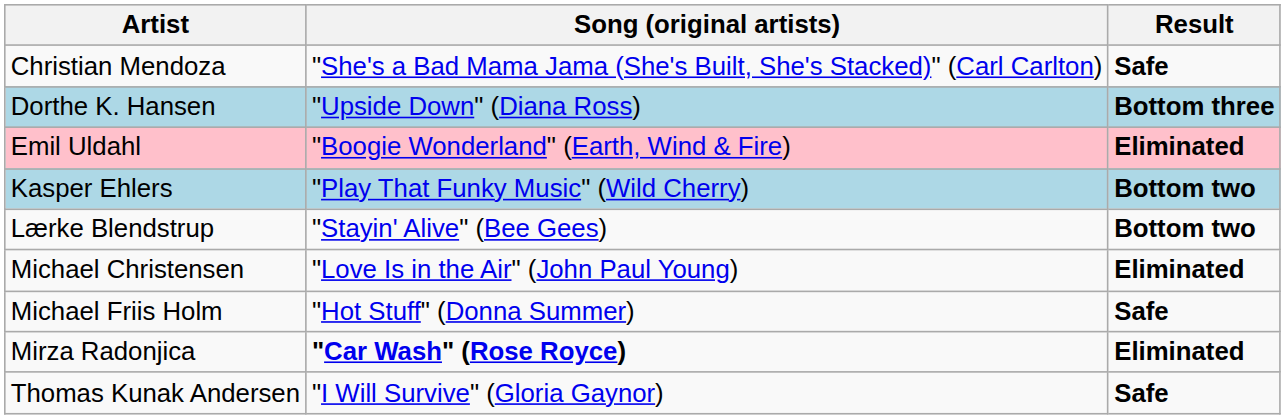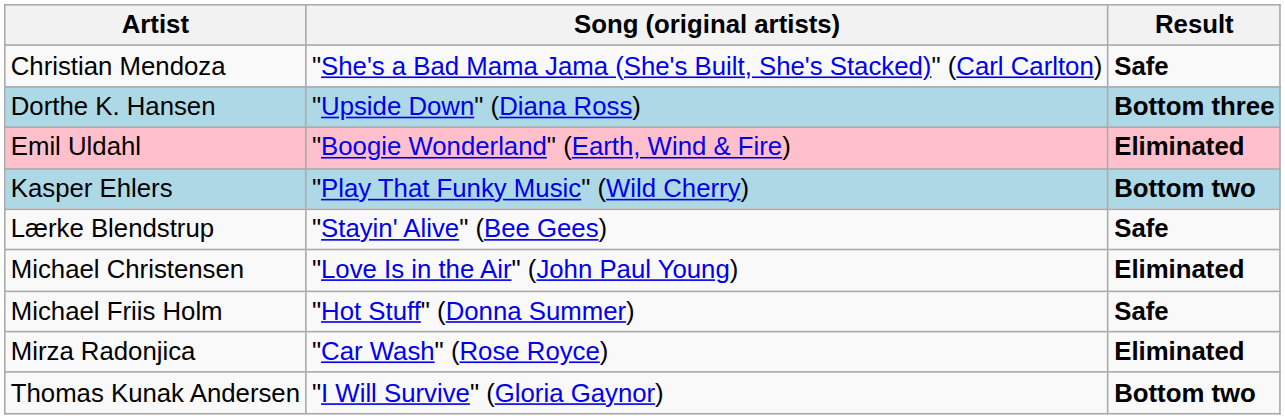Lærke Blendstrup | Result: Bottom two -> Safe
Mirza Radonjica | Song (original artists): bold -> normal
Thomas Kunak Andersen | Result: Safe -> Bottom two
